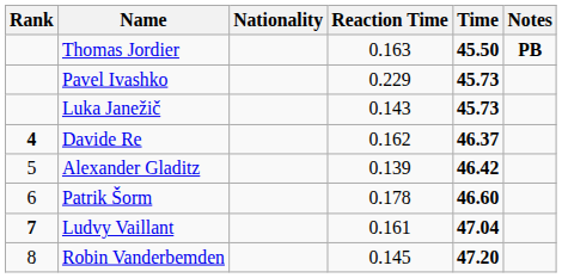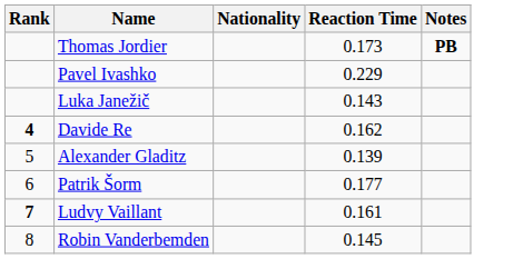- column: Time | 45.50 | 45.73 | 45.73 | 46.37 | 46.42 | 46.60 | 47.04 | 47.20
Thomas Jordier | Reaction Time: 0.163 -> 0.173
Patrik Šorm | Reaction Time: 0.178 -> 0.177
